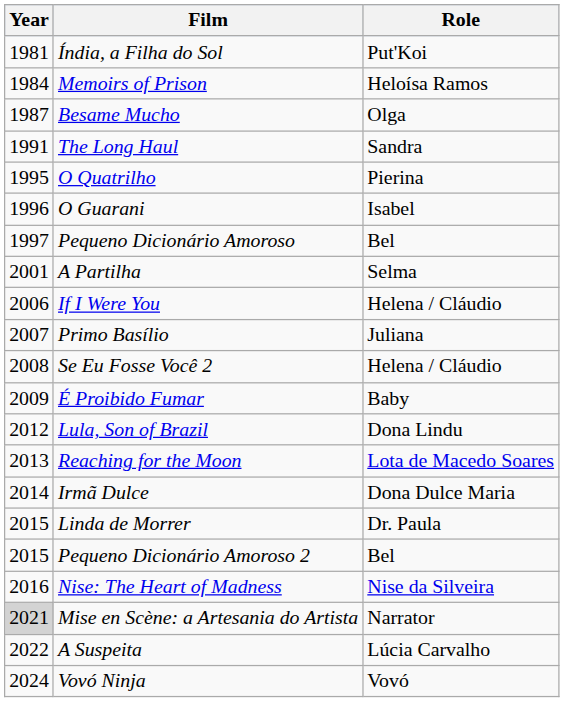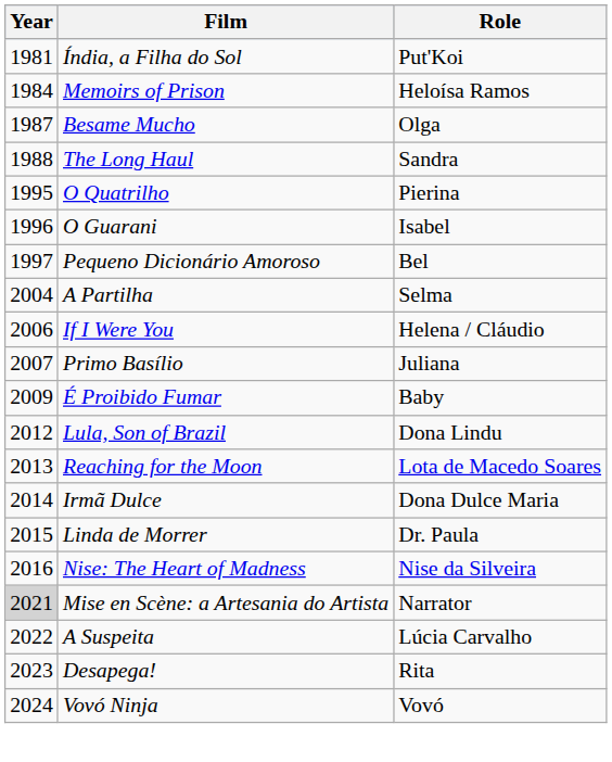The Long Haul | Year: 1991 -> 1988
A Partilha | Year: 2001 -> 2004
- row: 2008 | Se Eu Fosse Você 2 | Helena / Cláudio
- row: 2015 | Pequeno Dicionário Amoroso 2 | Bel
+ row: 2023 | Desapega! | Rita
